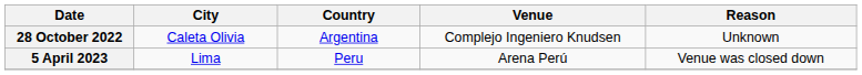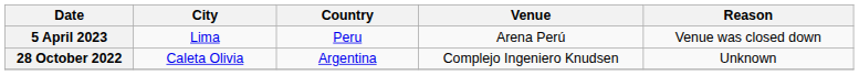rows swapped: 28 October 2022 <-> 5 April 2023
